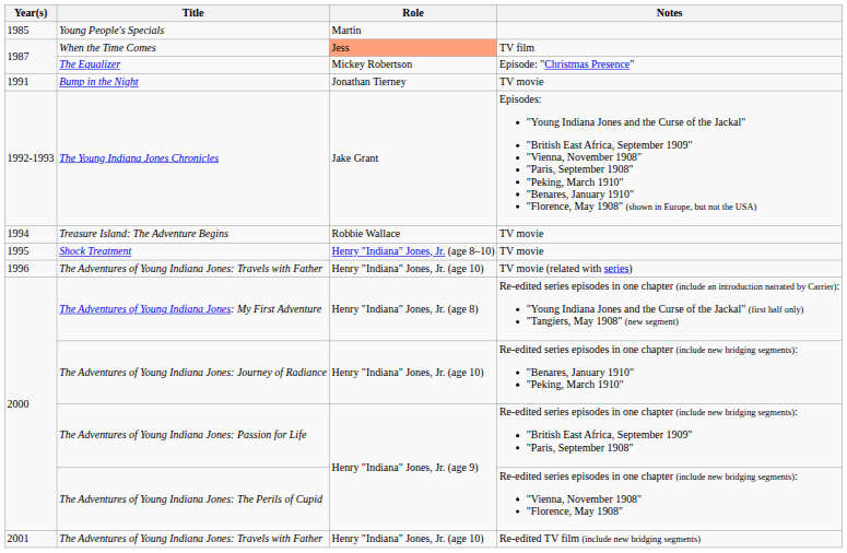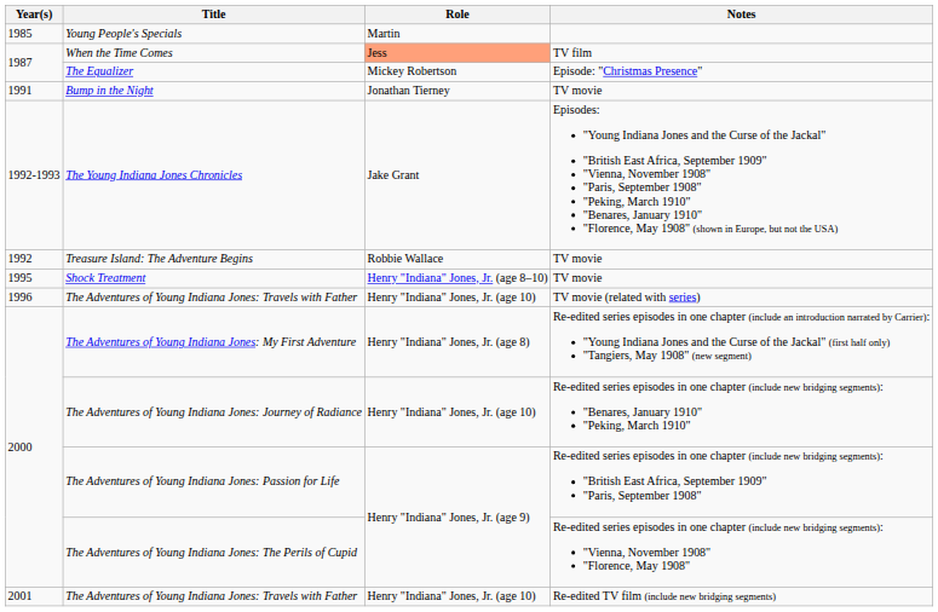Treasure Island: The Adventure Begins | Year(s): 1994 -> 1992
